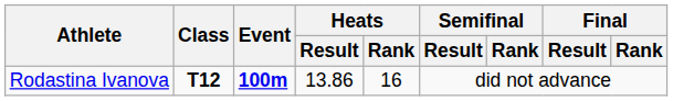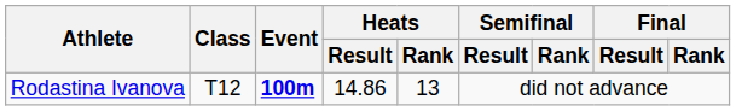Rodastina Ivanova | Class: bold -> normal
Rodastina Ivanova | Heats / Result: 13.86 -> 14.86
Rodastina Ivanova | Heats / Rank: 16 -> 13
